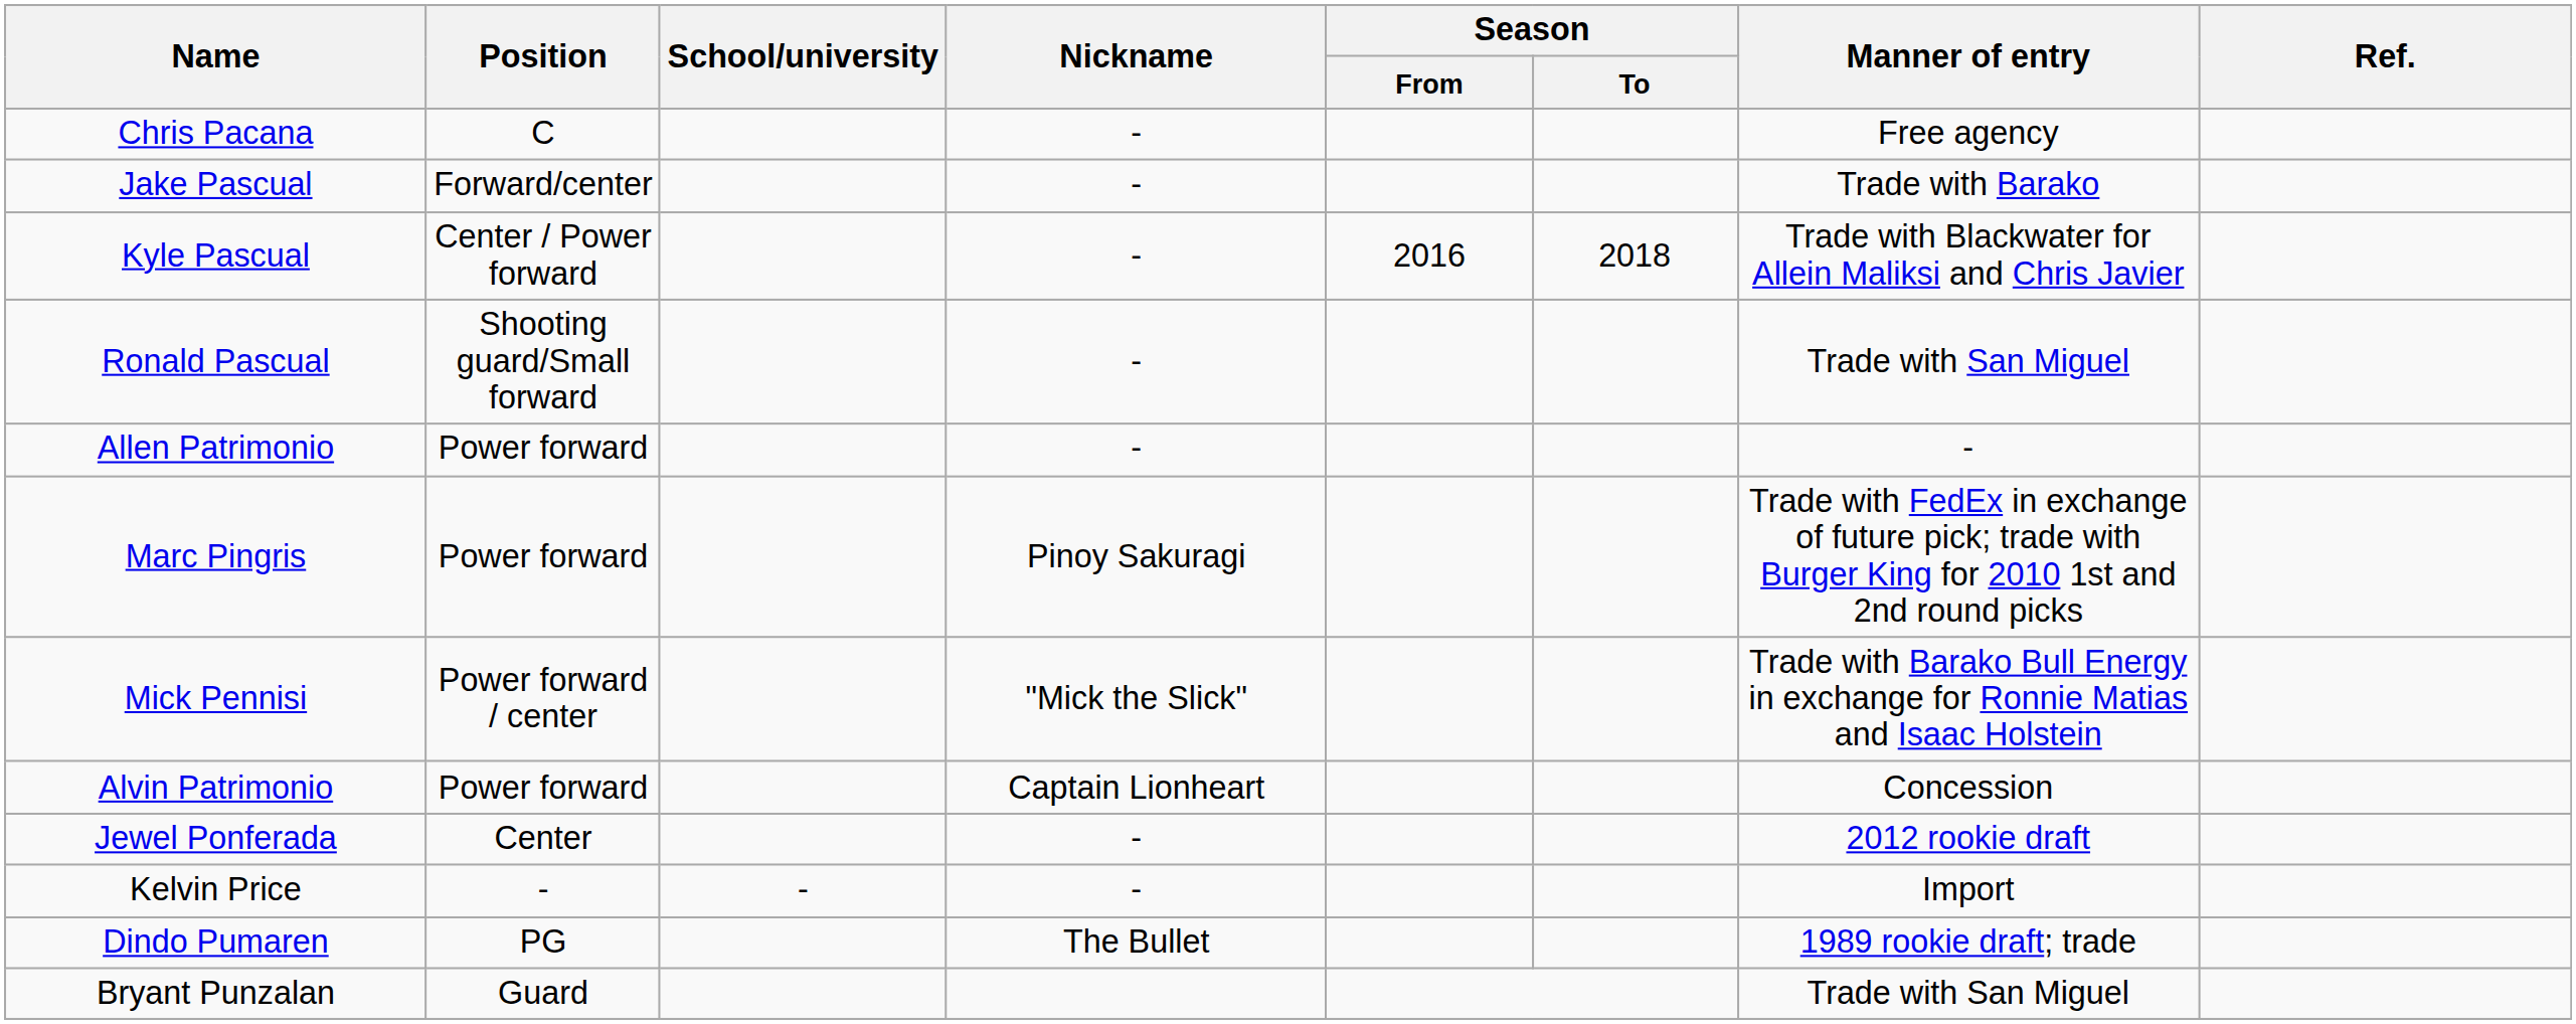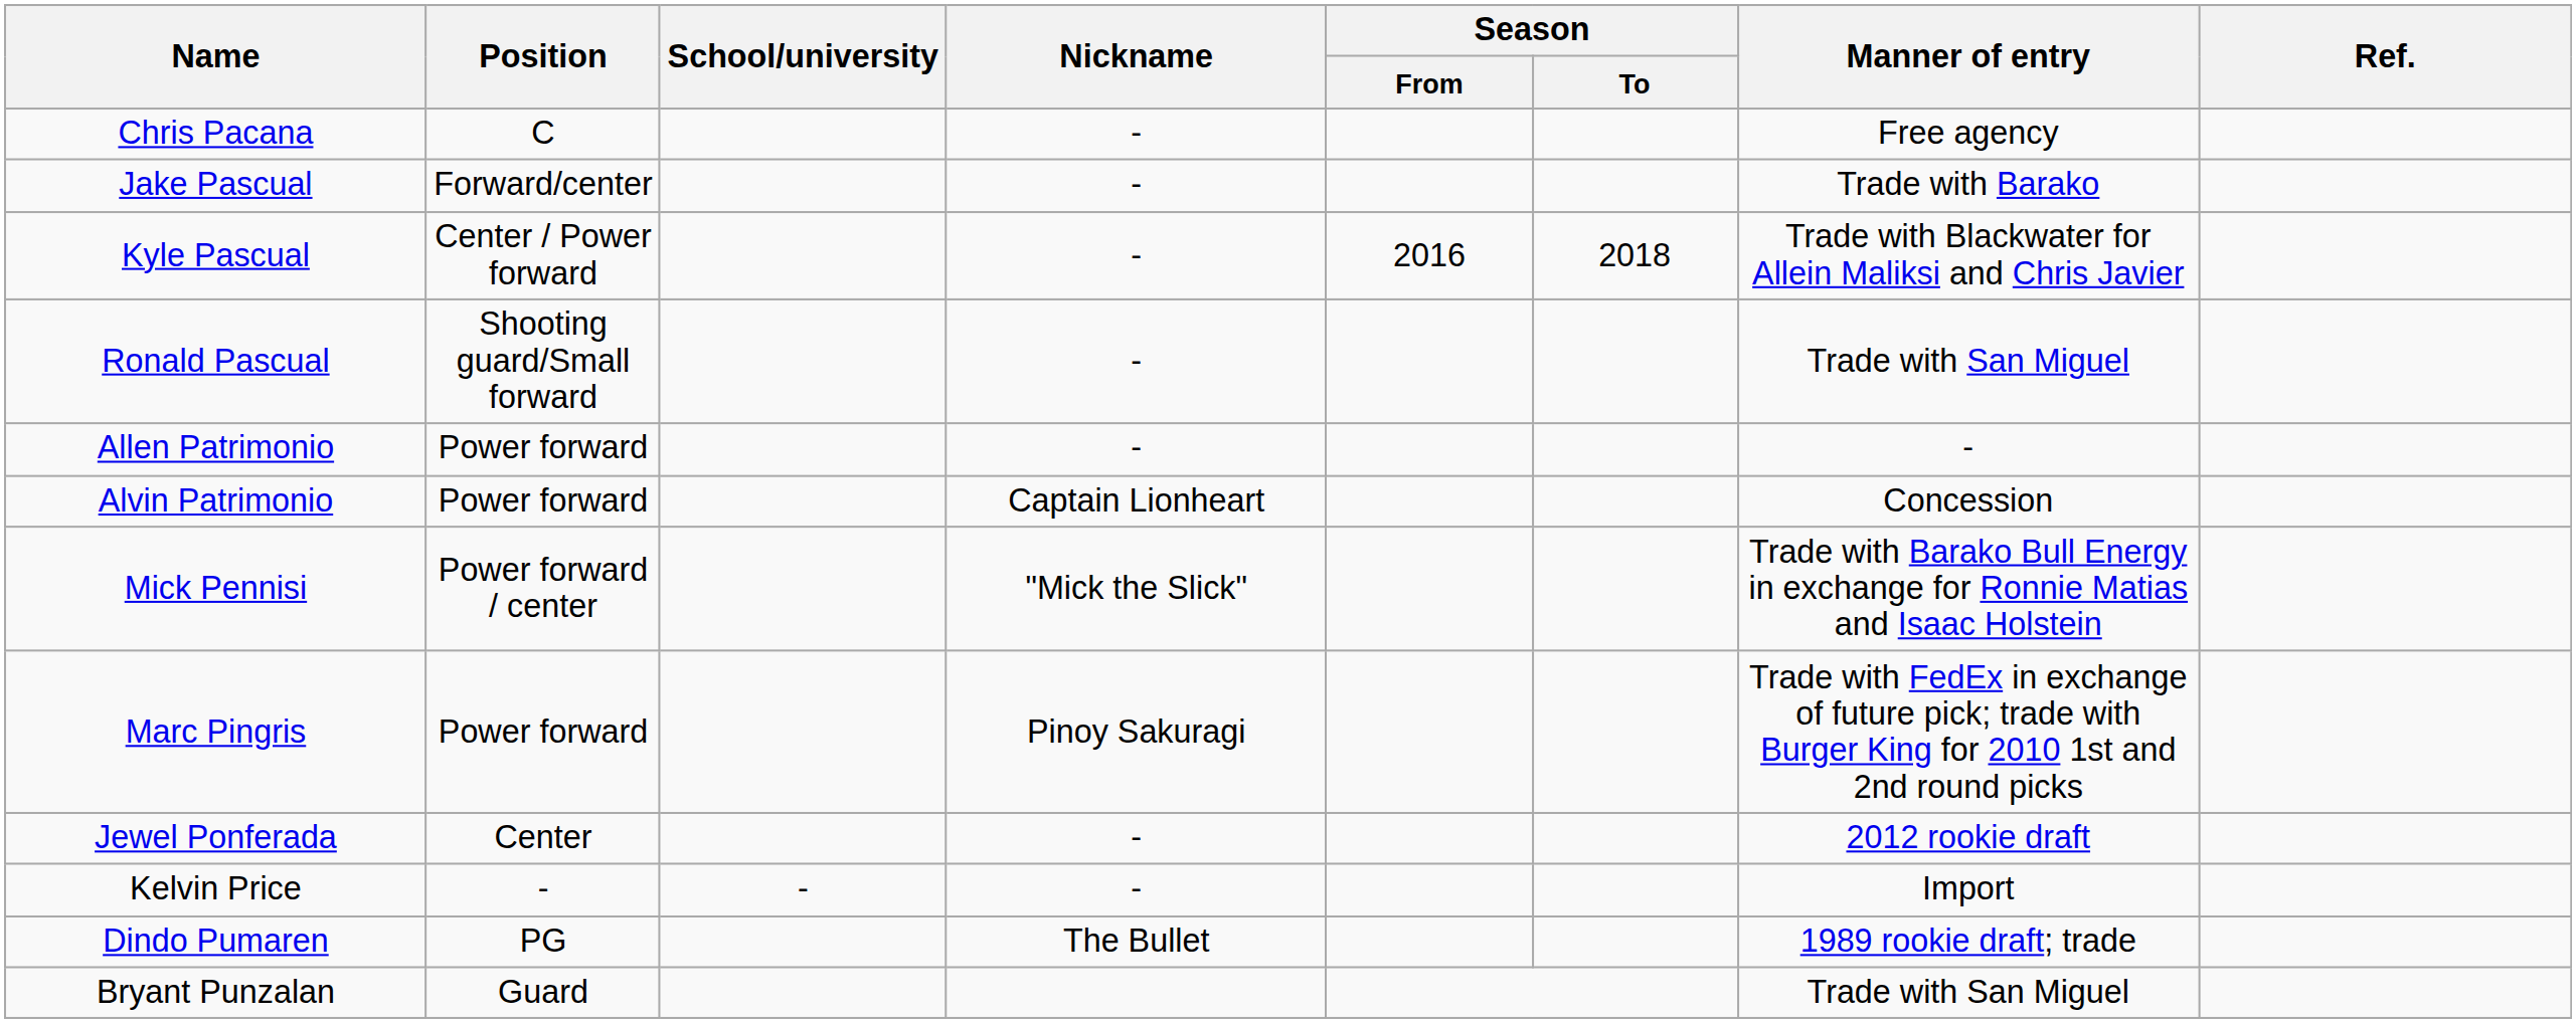rows swapped: Alvin Patrimonio <-> Marc Pingris
